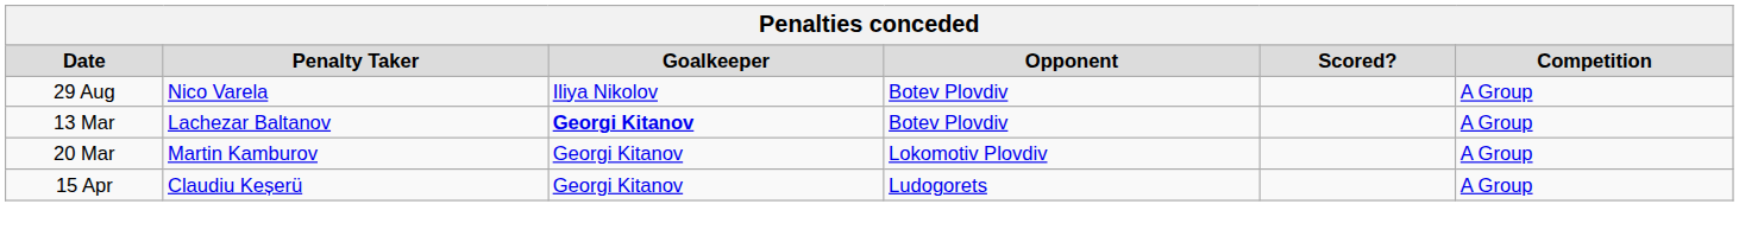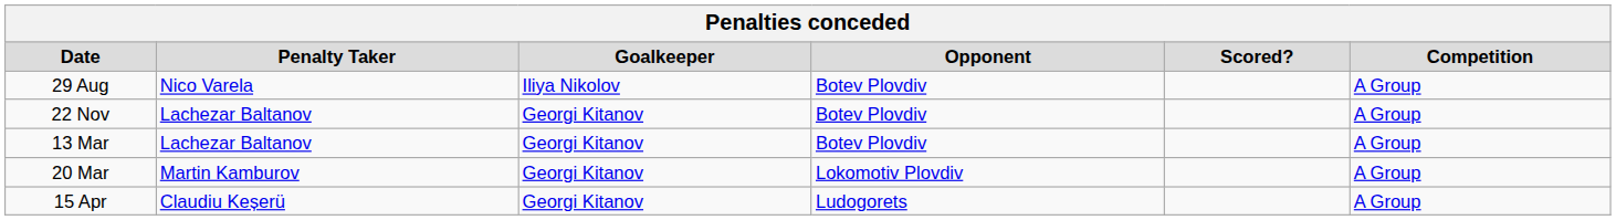+ row: 22 Nov | Lachezar Baltanov | Georgi Kitanov | Botev Plovdiv | A Group
13 Mar | Goalkeeper: bold -> normal
